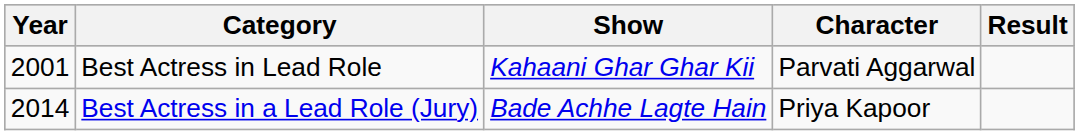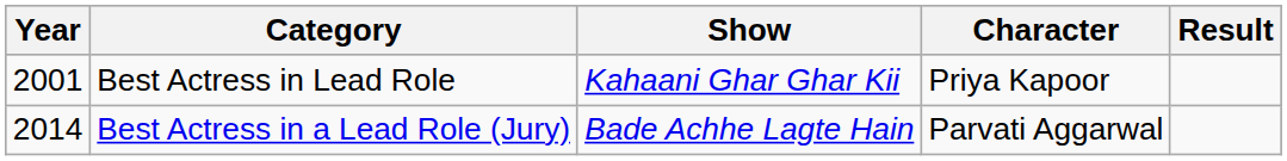Best Actress in Lead Role | Character: Parvati Aggarwal -> Priya Kapoor
Best Actress in a Lead Role (Jury) | Character: Priya Kapoor -> Parvati Aggarwal
